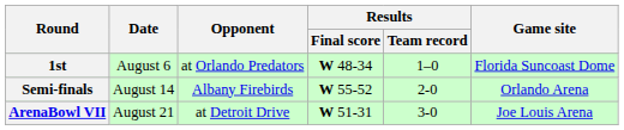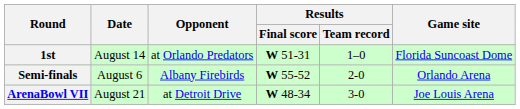1st | Date: August 6 -> August 14
1st | Results / Final score: W 48-34 -> W 51-31
Semi-finals | Date: August 14 -> August 6
ArenaBowl VII | Results / Final score: W 51-31 -> W 48-34
